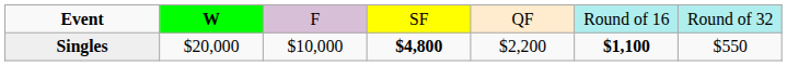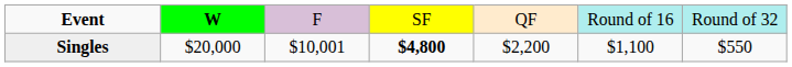Singles | column 3: $10,000 -> $10,001
Singles | column 6: bold -> normal
